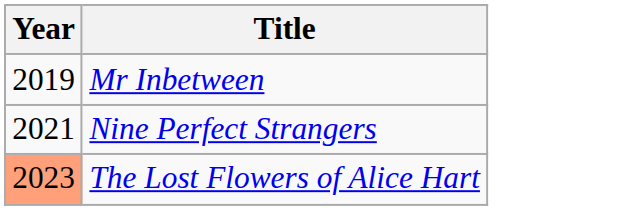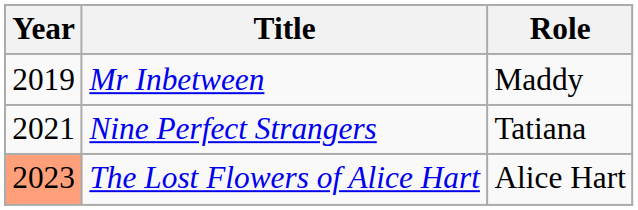+ column: Role | Maddy | Tatiana | Alice Hart
